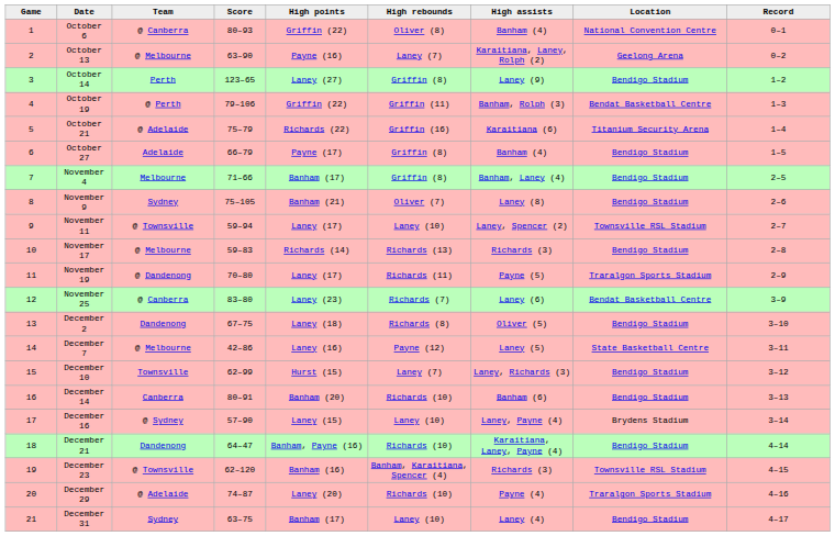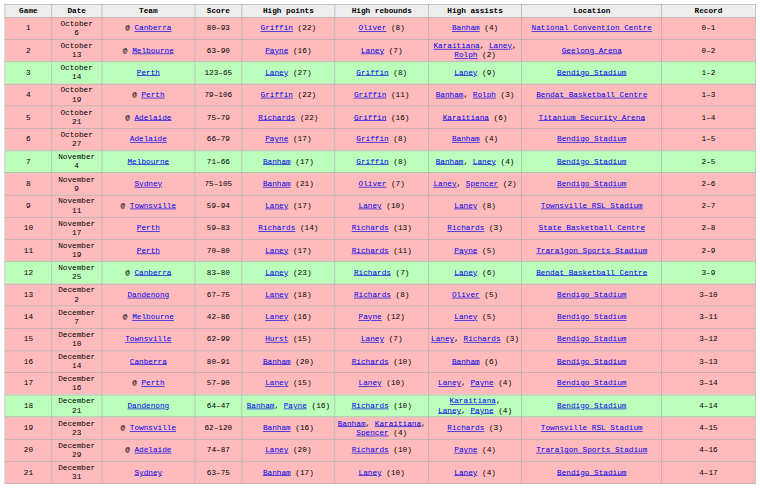November 9 | High assists: Laney (8) -> Laney, Spencer (2)
November 11 | High assists: Laney, Spencer (2) -> Laney (8)
November 17 | Team: @ Melbourne -> Perth
November 17 | Location: Bendigo Stadium -> State Basketball Centre
November 19 | Team: @ Dandenong -> Perth
December 7 | Location: State Basketball Centre -> Bendigo Stadium
December 16 | Team: @ Sydney -> @ Perth
December 16 | Location: Brydens Stadium -> Bendigo Stadium
